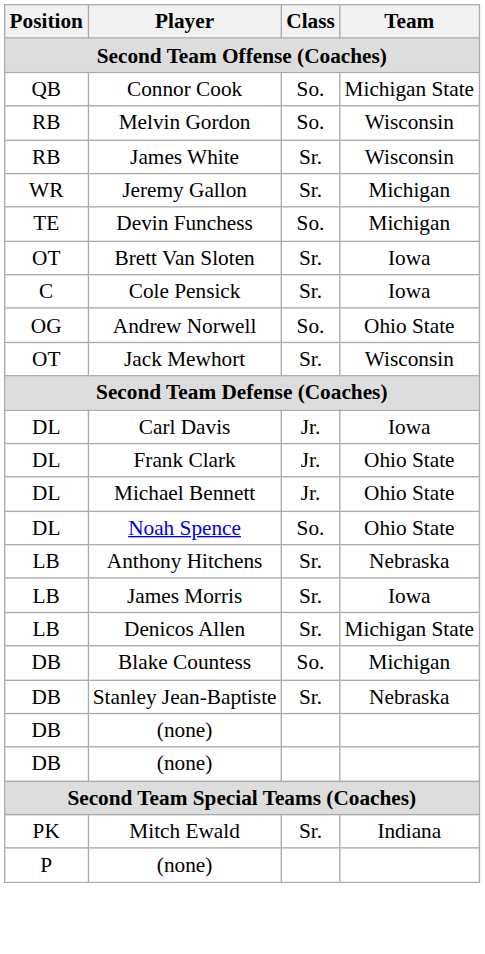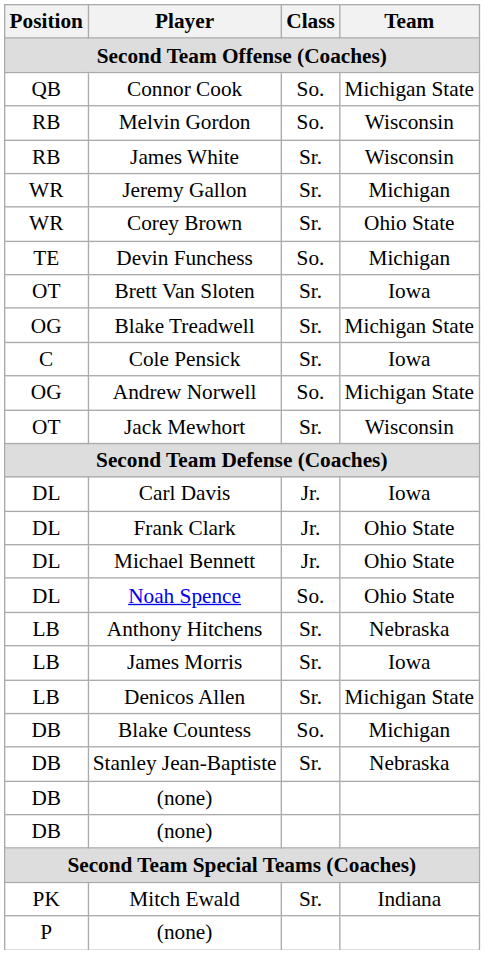+ row: WR | Corey Brown | Sr. | Ohio State
+ row: OG | Blake Treadwell | Sr. | Michigan State
Andrew Norwell | Team: Ohio State -> Michigan State
